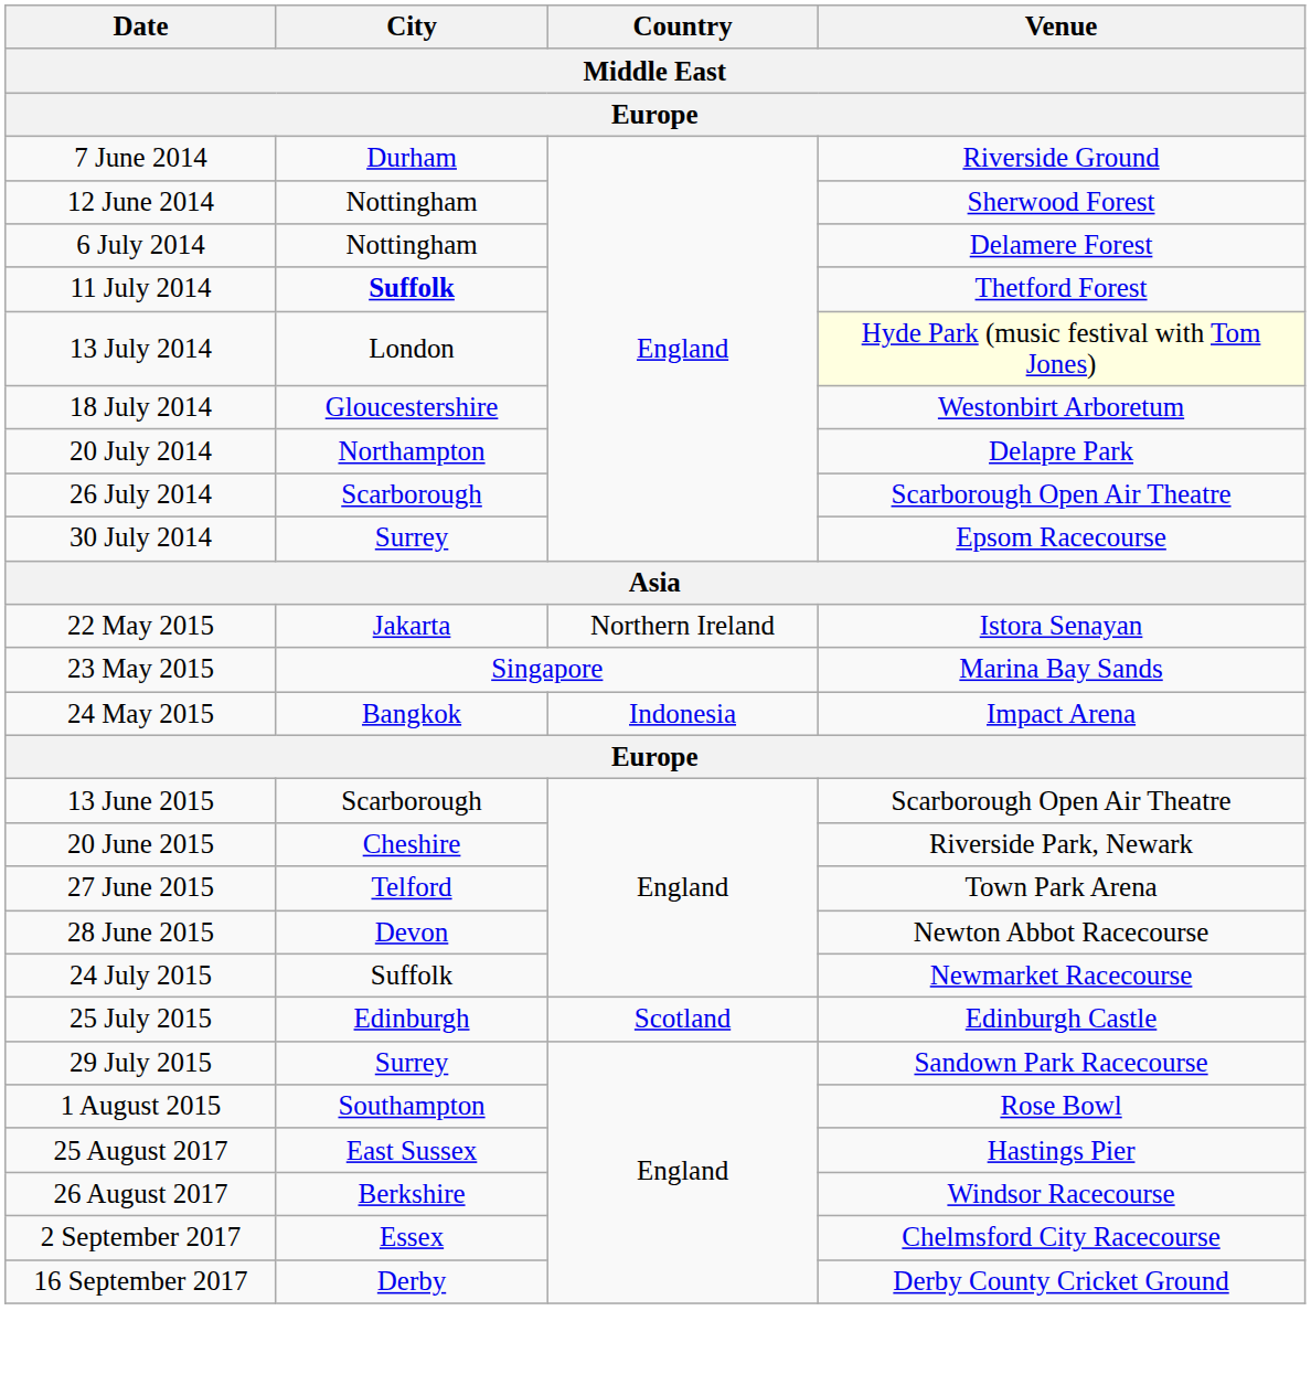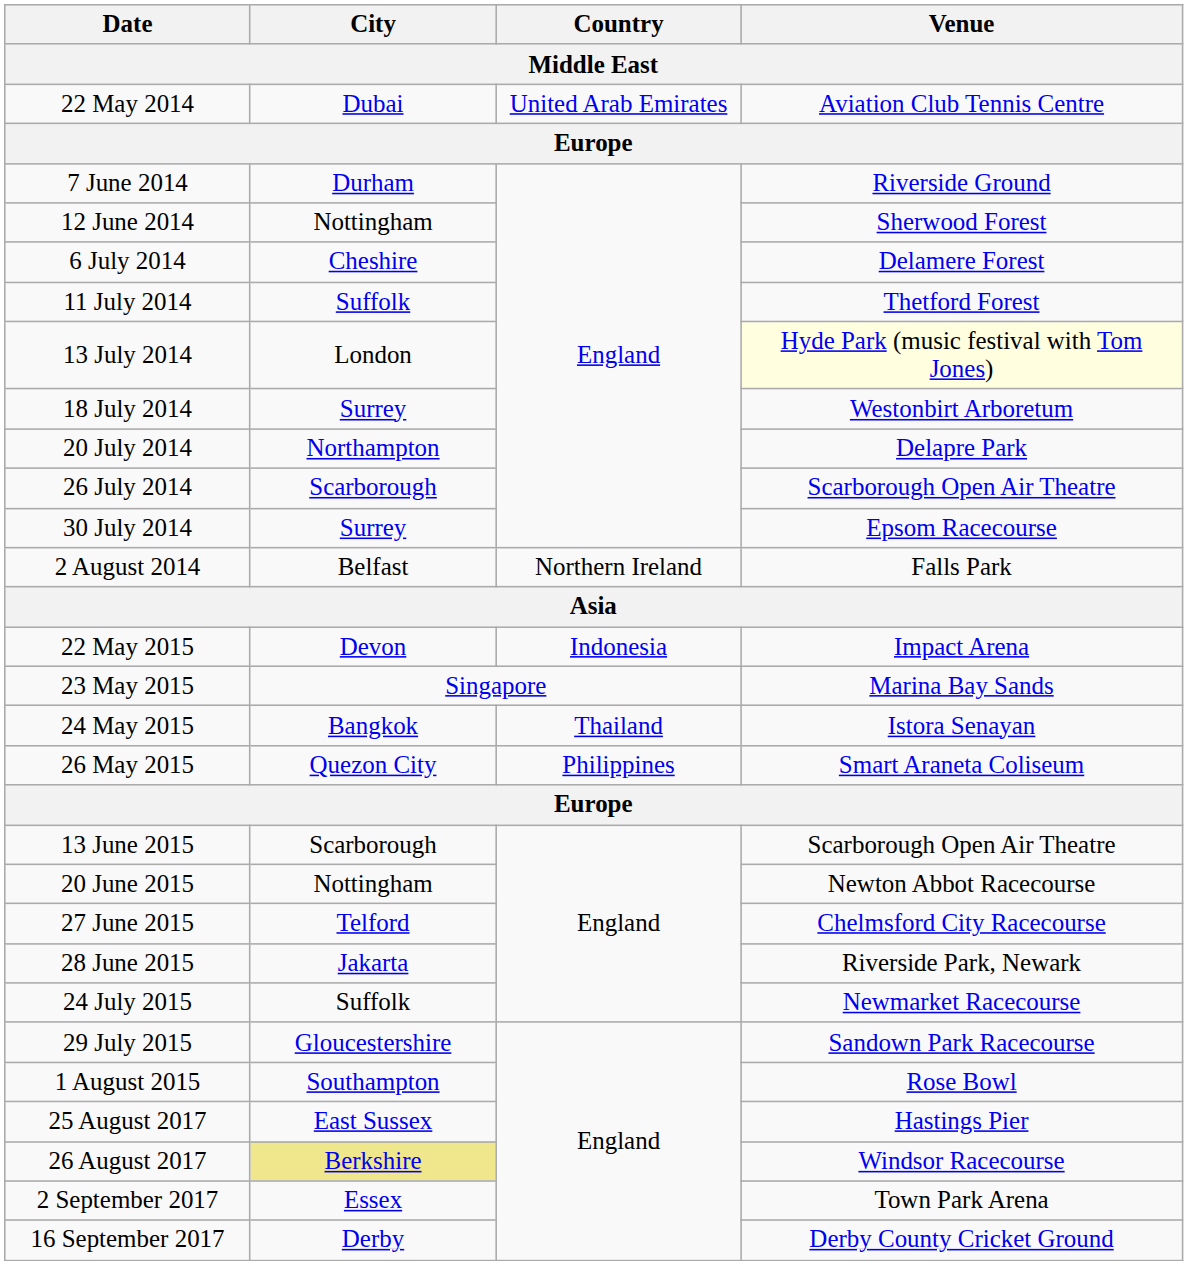+ row: 22 May 2014 | Dubai | United Arab Emirates | Aviation Club Tennis Centre
6 July 2014 | City: Nottingham -> Cheshire
11 July 2014 | City: bold -> normal
18 July 2014 | City: Gloucestershire -> Surrey
+ row: 2 August 2014 | Belfast | Northern Ireland | Falls Park
22 May 2015 | City: Jakarta -> Devon
22 May 2015 | Country: Northern Ireland -> Indonesia
22 May 2015 | Venue: Istora Senayan -> Impact Arena
24 May 2015 | Country: Indonesia -> Thailand
24 May 2015 | Venue: Impact Arena -> Istora Senayan
+ row: 26 May 2015 | Quezon City | Philippines | Smart Araneta Coliseum
20 June 2015 | City: Cheshire -> Nottingham
20 June 2015 | Venue: Riverside Park, Newark -> Newton Abbot Racecourse
27 June 2015 | Venue: Town Park Arena -> Chelmsford City Racecourse
28 June 2015 | City: Devon -> Jakarta
28 June 2015 | Venue: Newton Abbot Racecourse -> Riverside Park, Newark
- row: 25 July 2015 | Edinburgh | Scotland | Edinburgh Castle
29 July 2015 | City: Surrey -> Gloucestershire
26 August 2017 | City: no background -> khaki background
2 September 2017 | Venue: Chelmsford City Racecourse -> Town Park Arena
